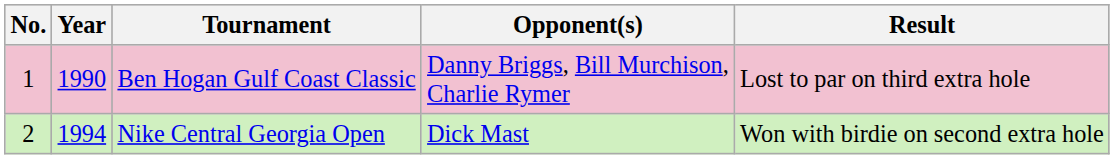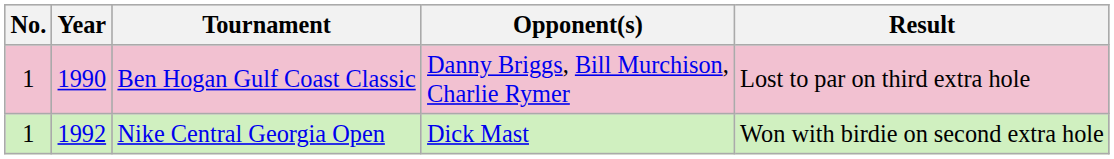Nike Central Georgia Open | No.: 2 -> 1
Nike Central Georgia Open | Year: 1994 -> 1992
